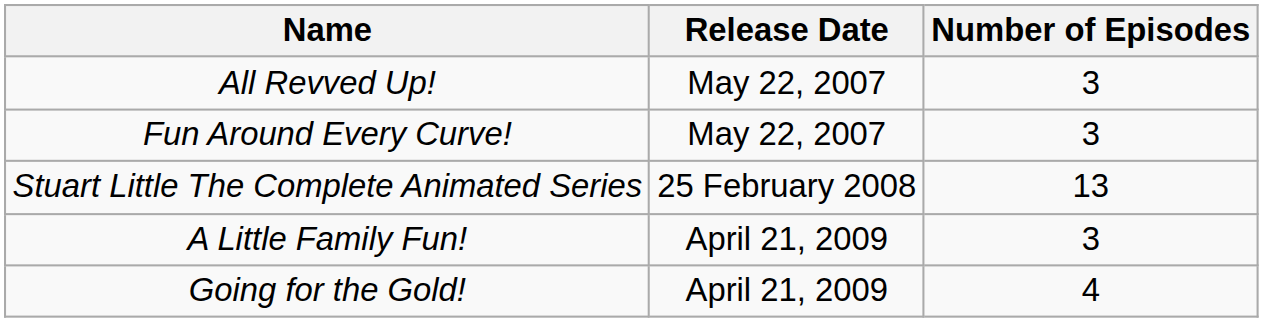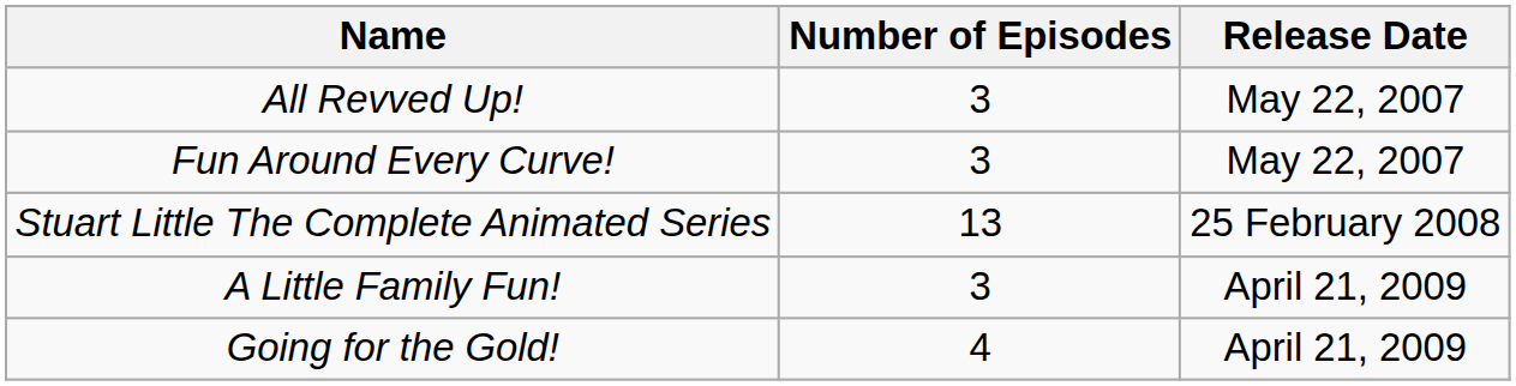columns swapped: Release Date <-> Number of Episodes
